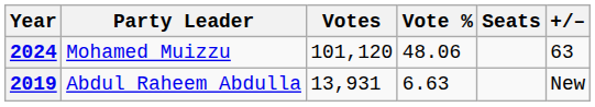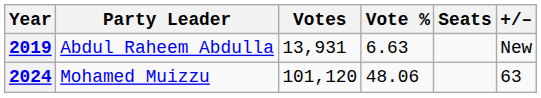rows swapped: 2019 <-> 2024
